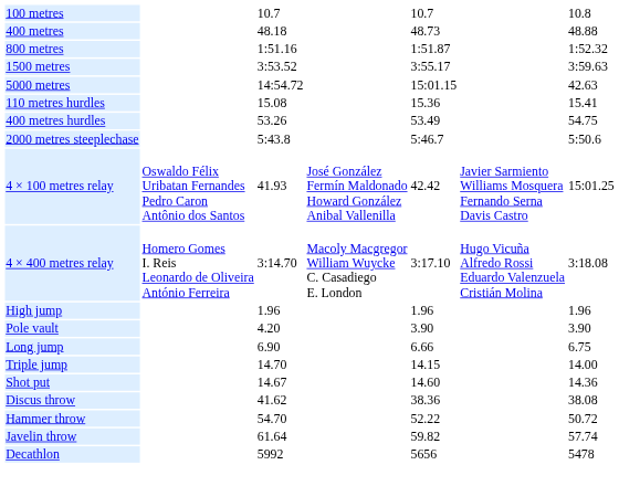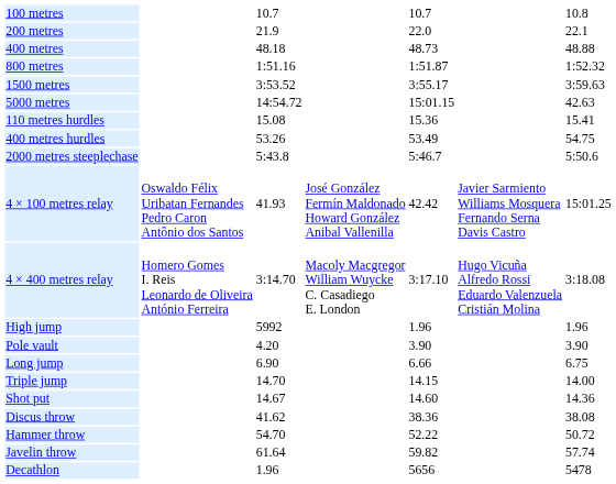+ row: 200 metres | 21.9 | 22.0 | 22.1
High jump | column 3: 1.96 -> 5992
Decathlon | column 3: 5992 -> 1.96
